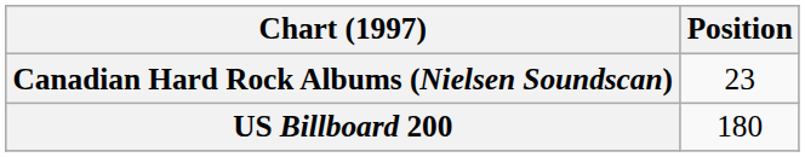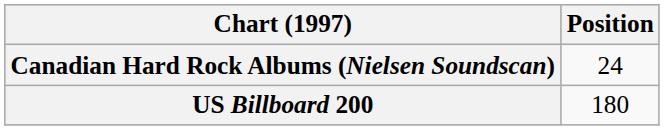Canadian Hard Rock Albums (Nielsen Soundscan) | Position: 23 -> 24
